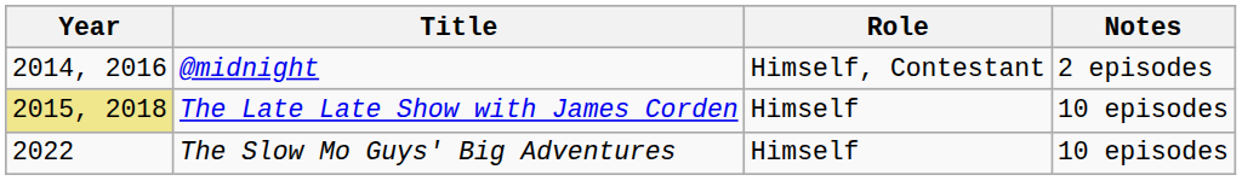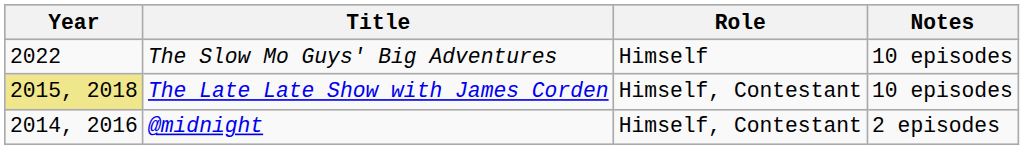rows swapped: @midnight <-> The Slow Mo Guys' Big Adventures
The Late Late Show with James Corden | Role: Himself -> Himself, Contestant
